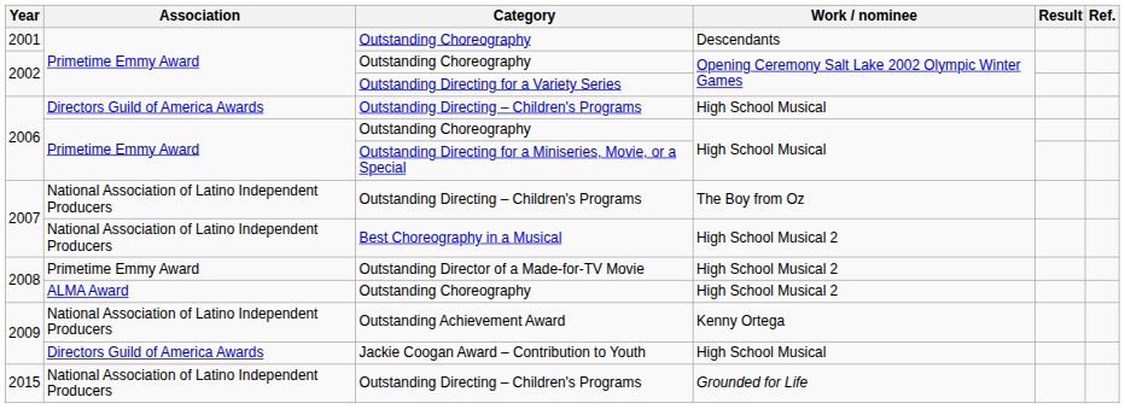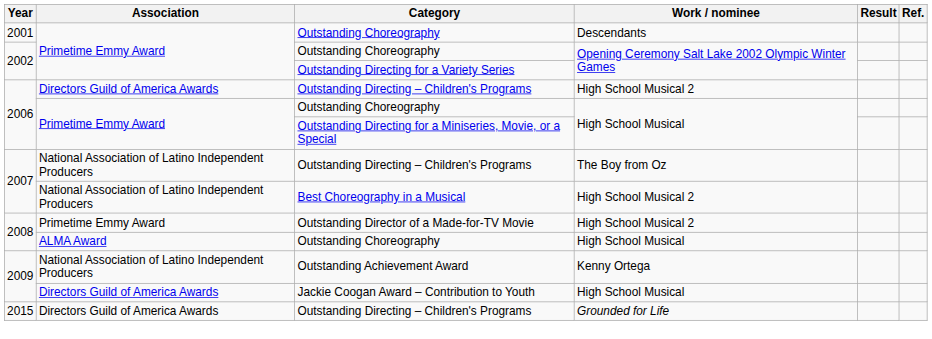2006 / Outstanding Directing – Children's Programs | Work / nominee: High School Musical -> High School Musical 2
2008 / Outstanding Choreography | Work / nominee: High School Musical 2 -> High School Musical
2015 / Outstanding Directing – Children's Programs | Association: National Association of Latino Independent Producers -> Directors Guild of America Awards
